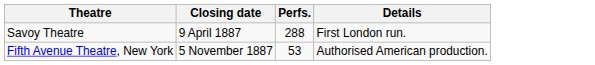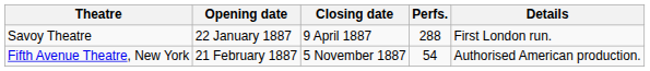+ column: Opening date | 22 January 1887 | 21 February 1887
Fifth Avenue Theatre, New York | Perfs.: 53 -> 54
